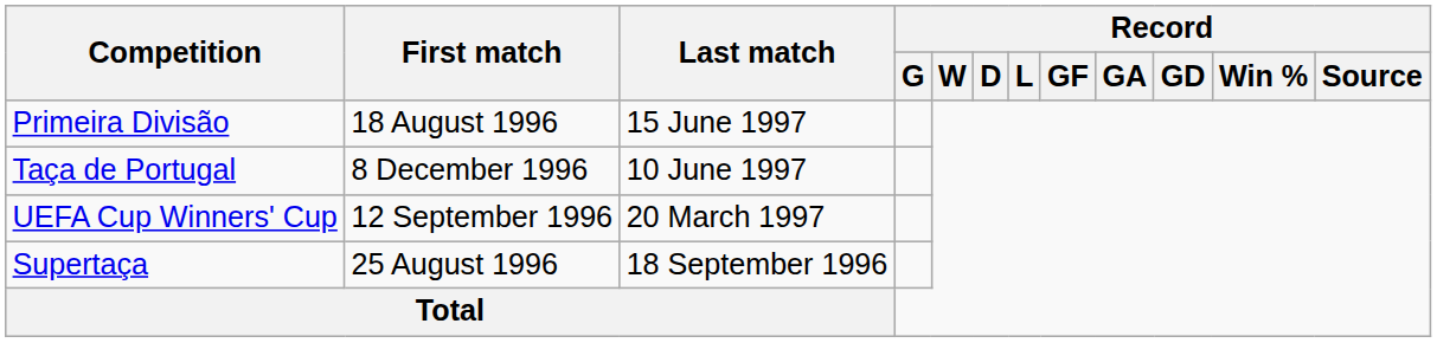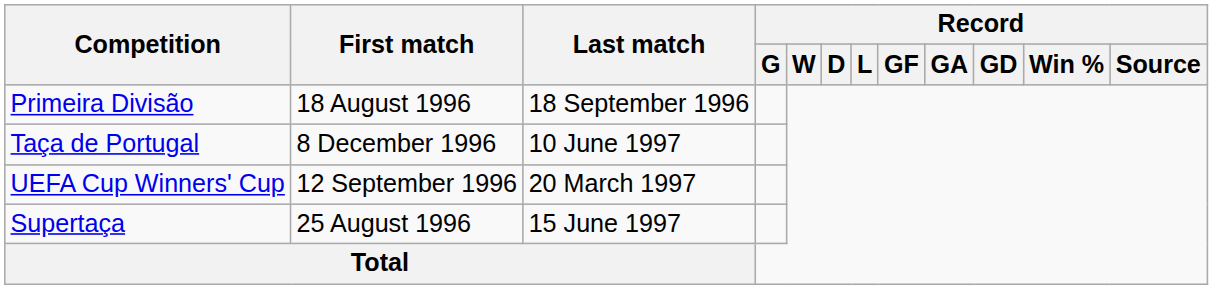Primeira Divisão | Last match: 15 June 1997 -> 18 September 1996
Supertaça | Last match: 18 September 1996 -> 15 June 1997
